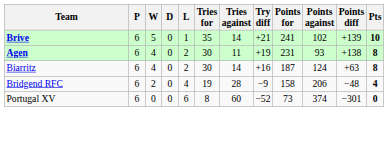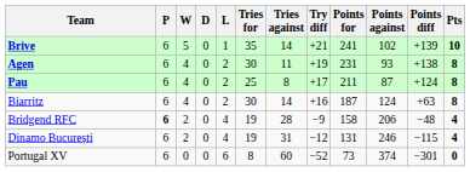+ row: Pau | 6 | 4 | 0 | 2 | 25 | 8 | +17 | 211 | 87 | +124 | 8
Bridgend RFC | P: normal -> bold
+ row: Dinamo București | 6 | 2 | 0 | 4 | 19 | 31 | −12 | 131 | 246 | −115 | 4
